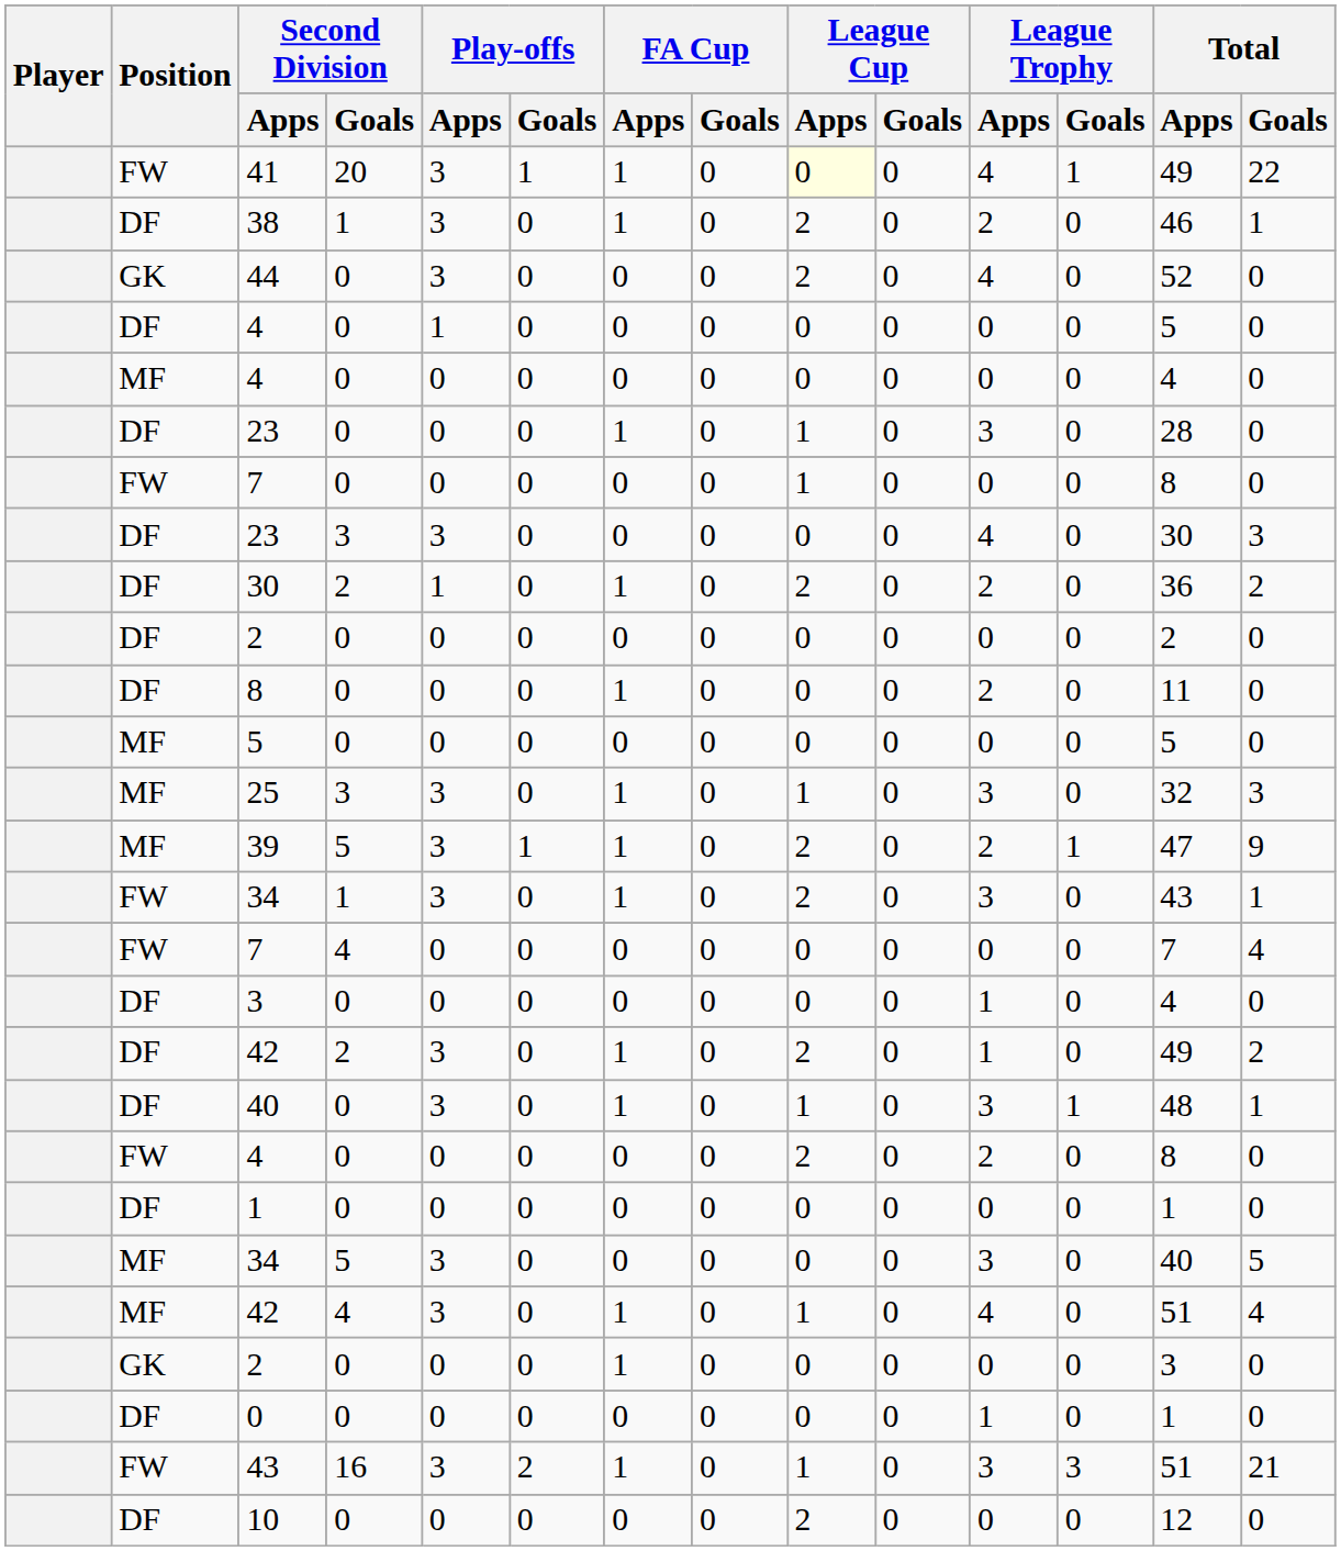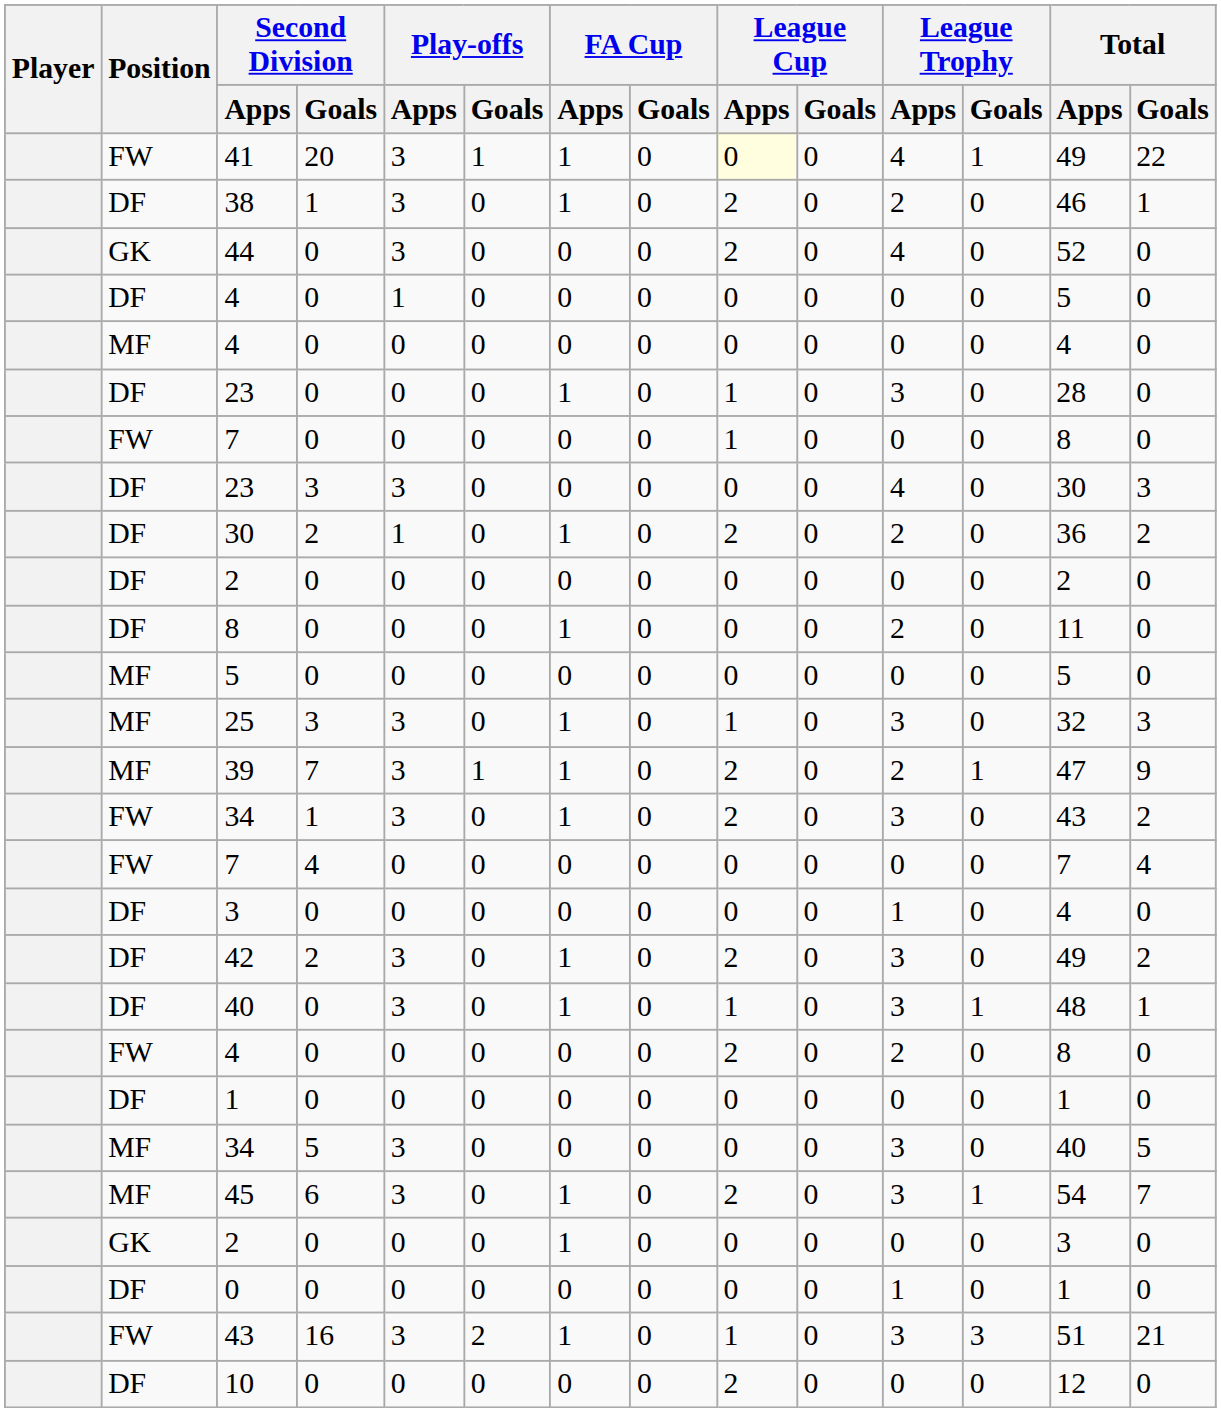39 | Second Division / Goals: 5 -> 7
FW / 34 | Total / Goals: 1 -> 2
DF / 42 | League Trophy / Apps: 1 -> 3
+ row: MF | 45 | 6 | 3 | 0 | 1 | 0 | 2 | 0 | 3 | 1 | 54 | 7
- row: MF | 42 | 4 | 3 | 0 | 1 | 0 | 1 | 0 | 4 | 0 | 51 | 4
